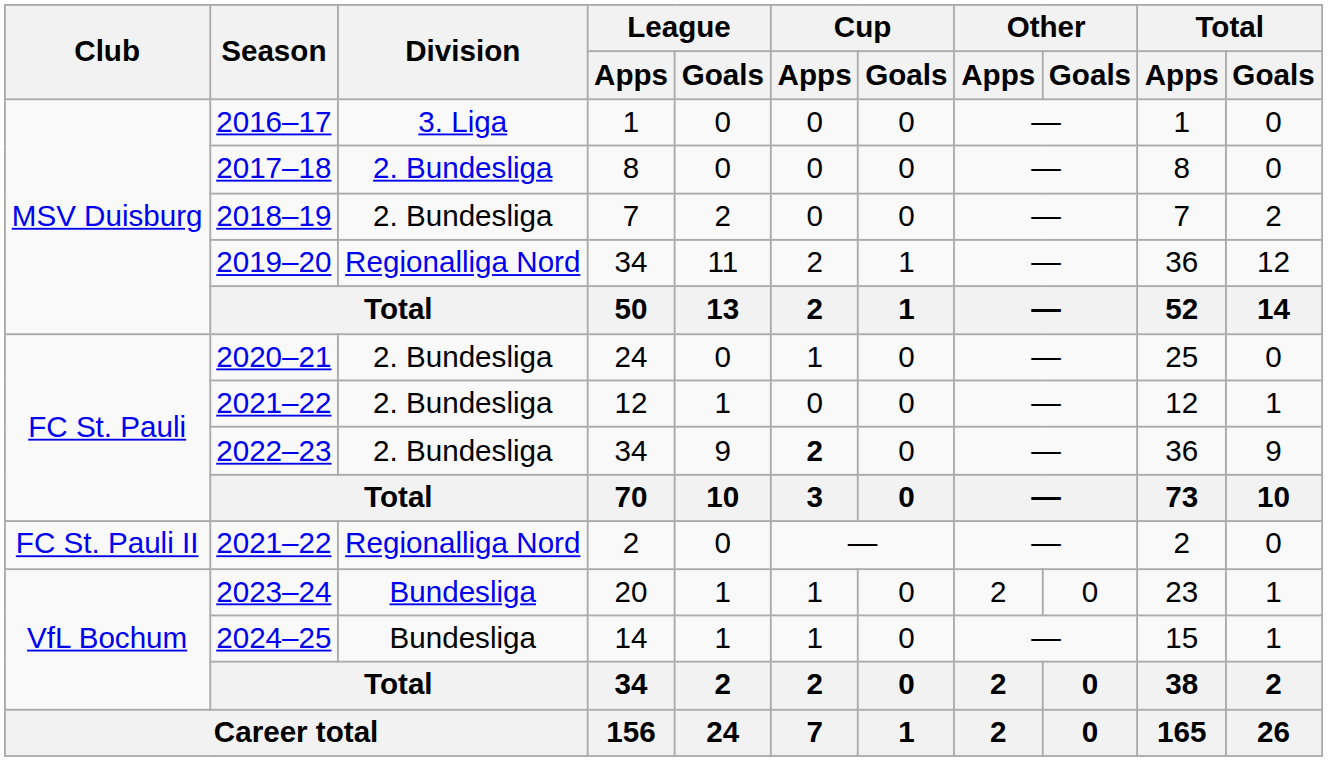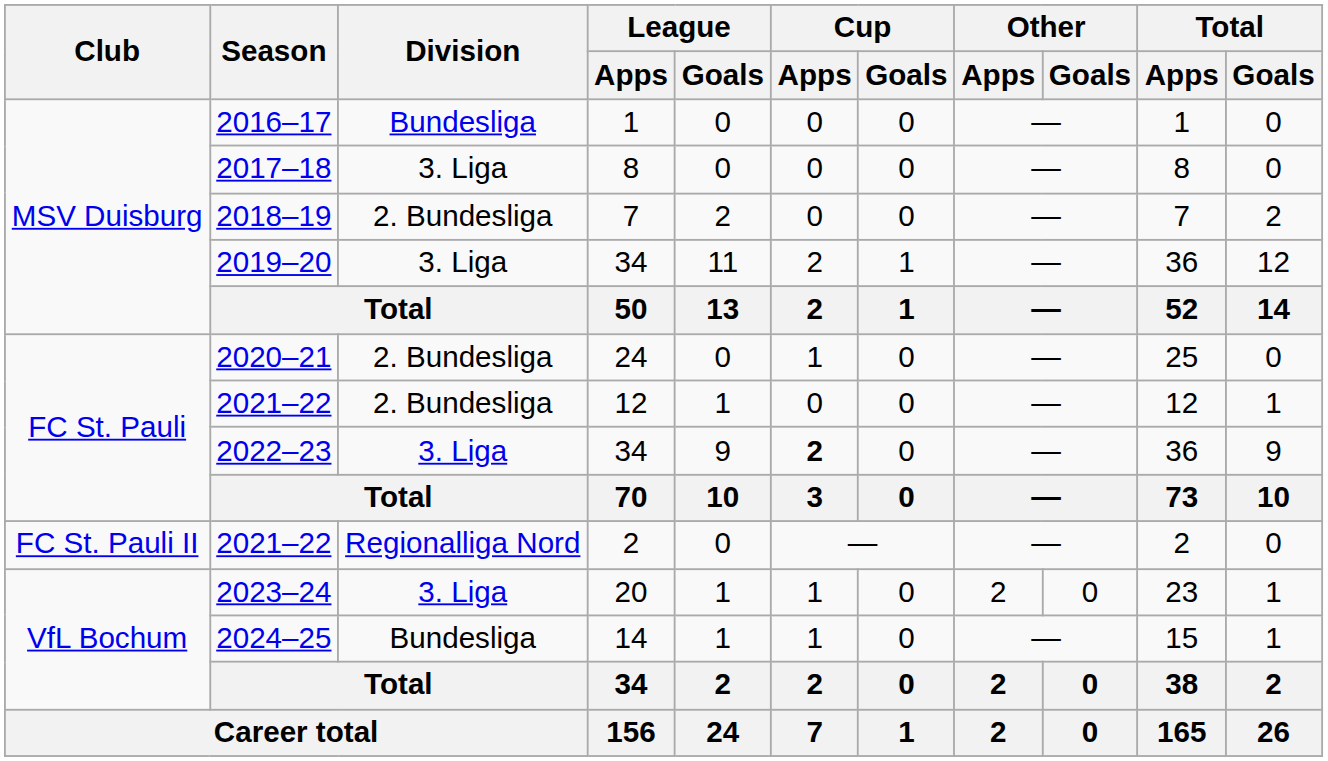2016–17 | Division: 3. Liga -> Bundesliga
2017–18 | Division: 2. Bundesliga -> 3. Liga
2019–20 | Division: Regionalliga Nord -> 3. Liga
2022–23 | Division: 2. Bundesliga -> 3. Liga
2023–24 | Division: Bundesliga -> 3. Liga
